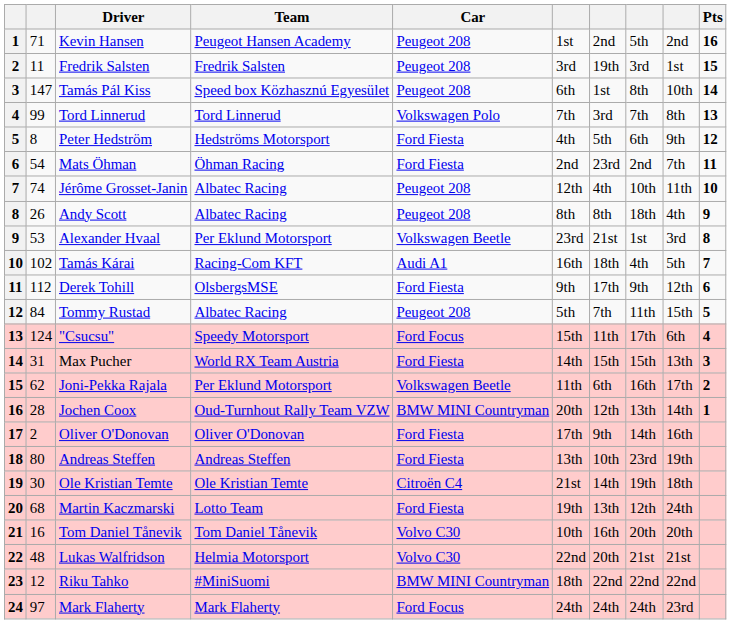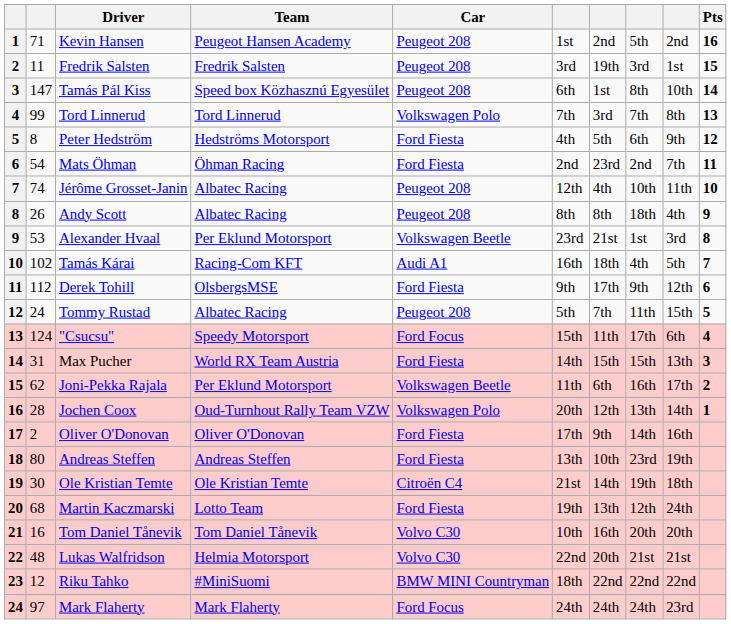Tommy Rustad | column 2: 84 -> 24
Jochen Coox | Car: BMW MINI Countryman -> Volkswagen Polo
